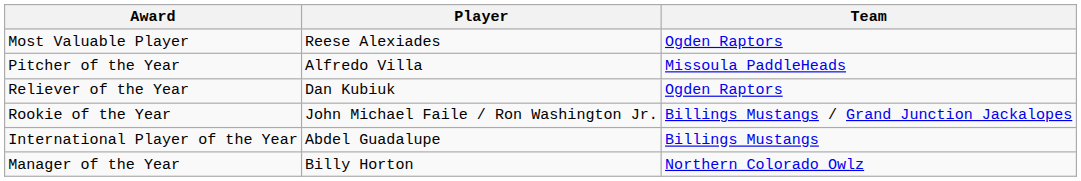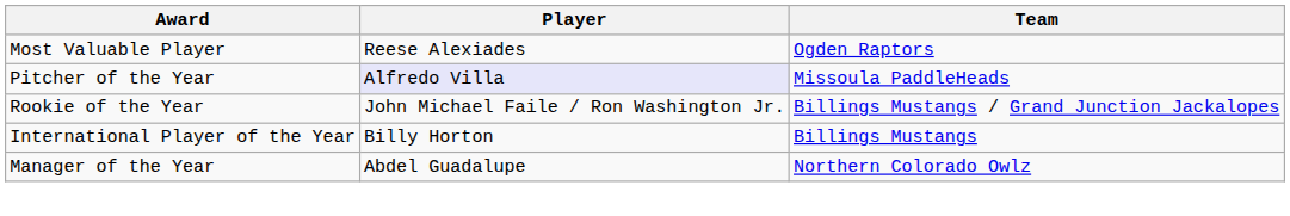Pitcher of the Year | Player: no background -> lavender background
- row: Reliever of the Year | Dan Kubiuk | Ogden Raptors
International Player of the Year | Player: Abdel Guadalupe -> Billy Horton
Manager of the Year | Player: Billy Horton -> Abdel Guadalupe
